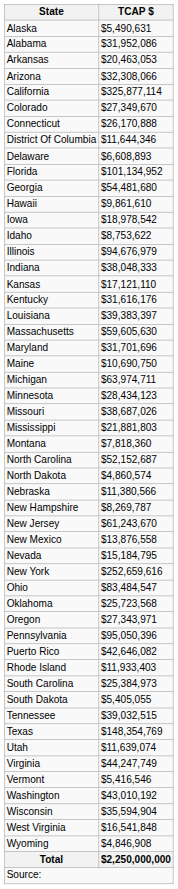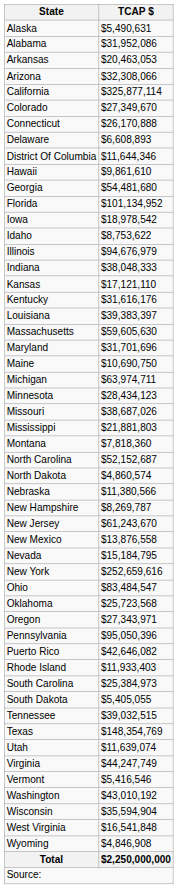rows swapped: District Of Columbia <-> Delaware
rows swapped: Florida <-> Hawaii
